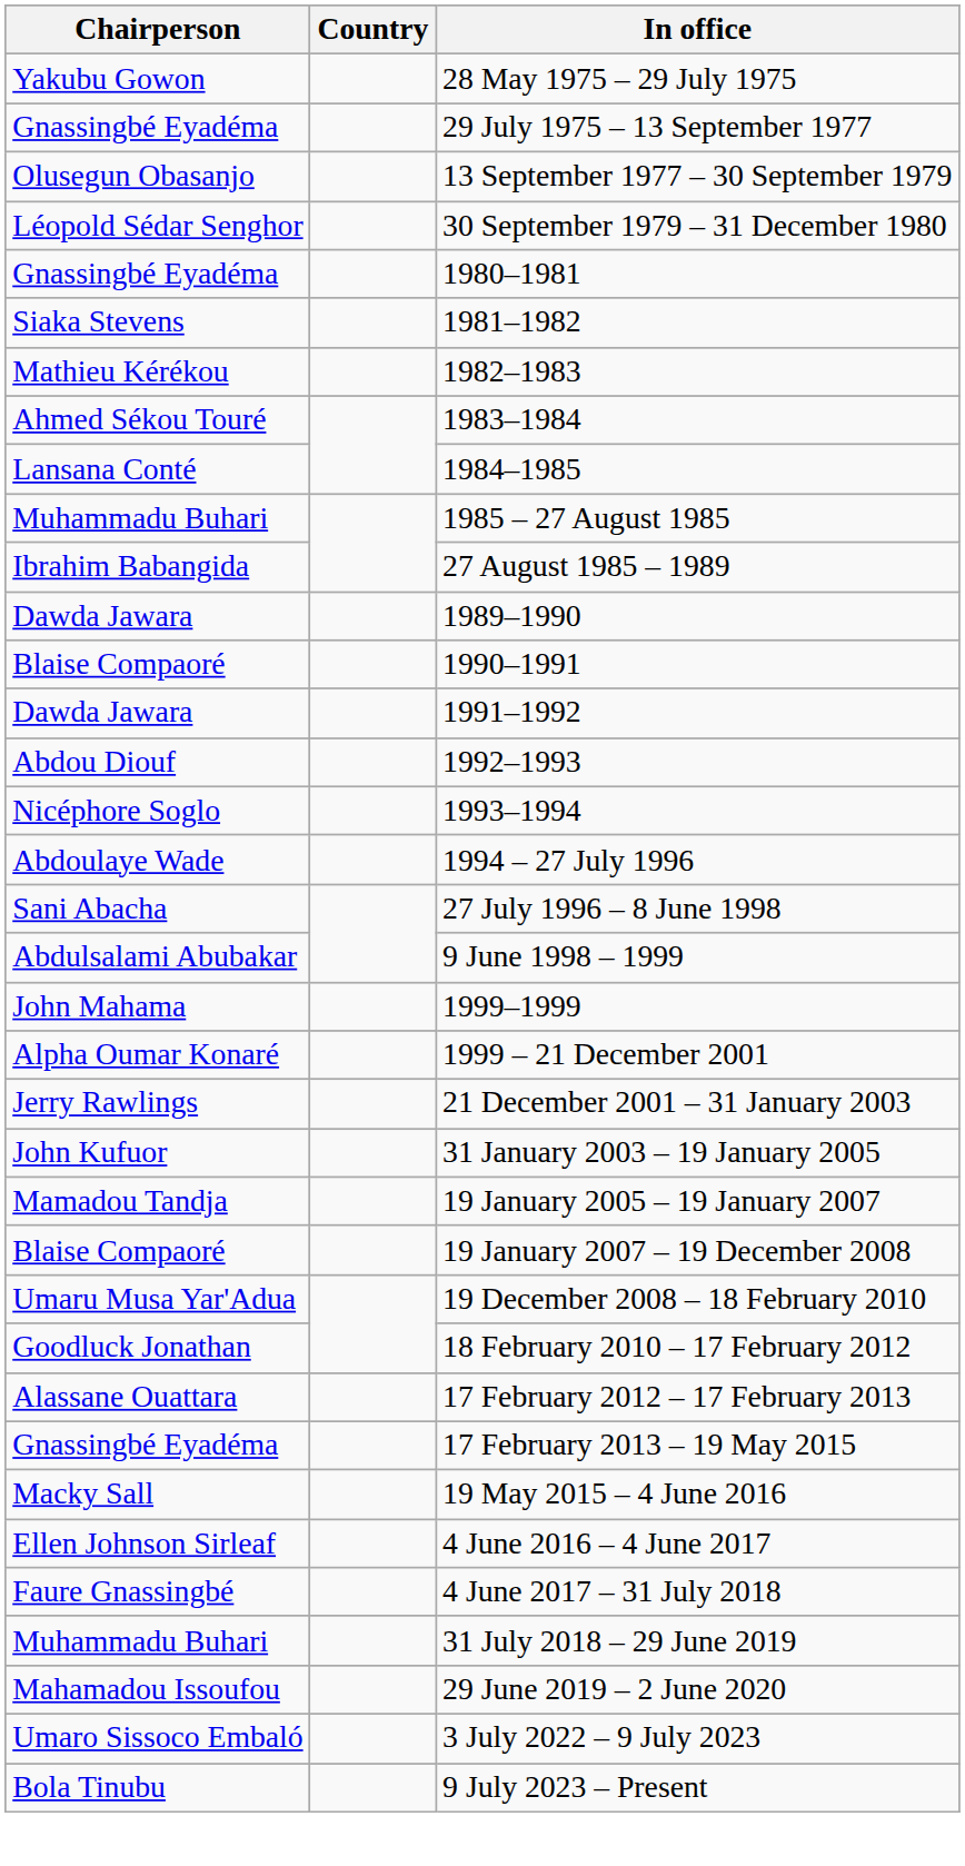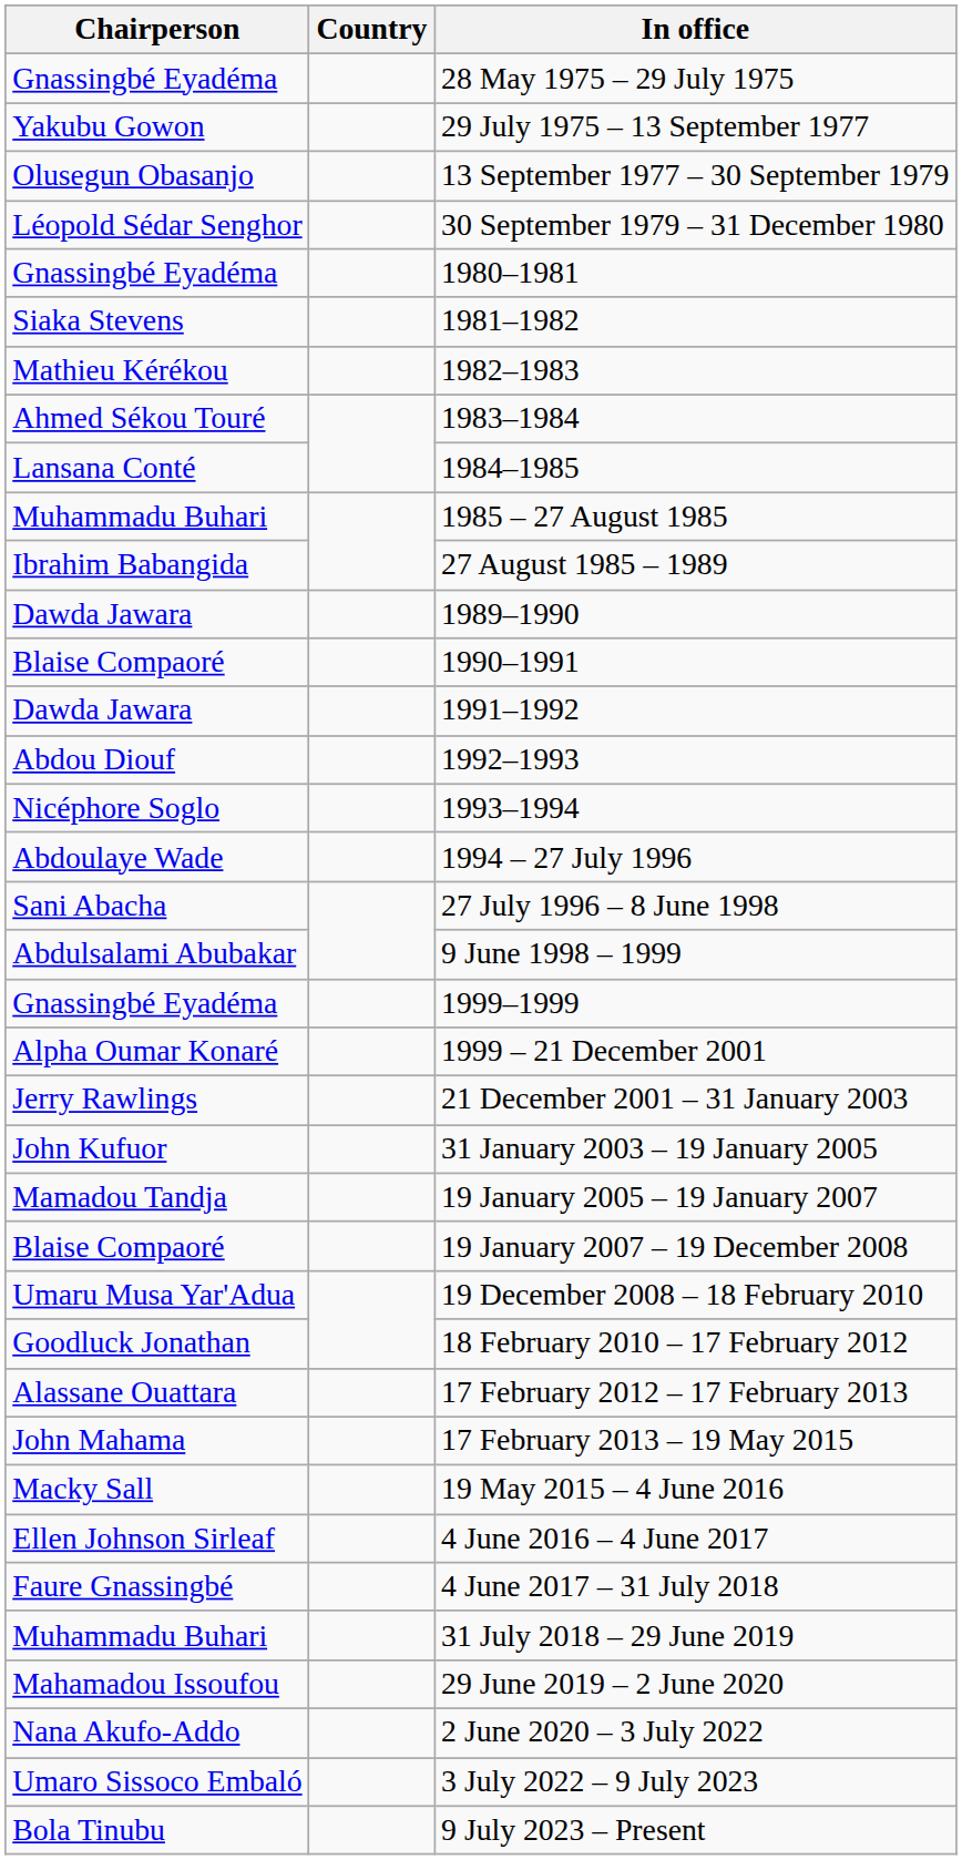28 May 1975 – 29 July 1975 | Chairperson: Yakubu Gowon -> Gnassingbé Eyadéma
29 July 1975 – 13 September 1977 | Chairperson: Gnassingbé Eyadéma -> Yakubu Gowon
1999–1999 | Chairperson: John Mahama -> Gnassingbé Eyadéma
17 February 2013 – 19 May 2015 | Chairperson: Gnassingbé Eyadéma -> John Mahama
+ row: Nana Akufo-Addo | 2 June 2020 – 3 July 2022
